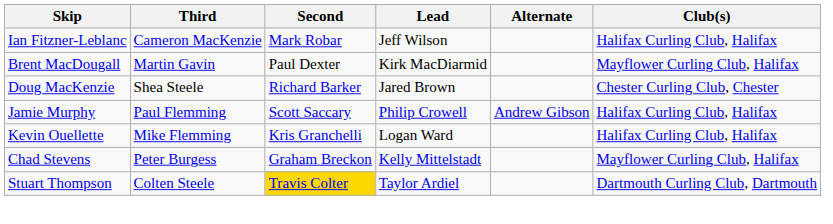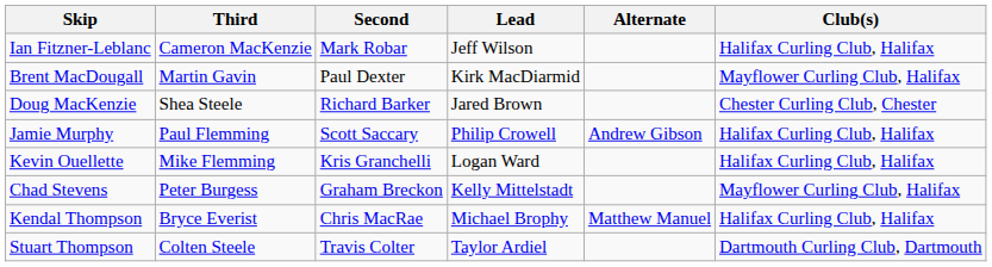+ row: Kendal Thompson | Bryce Everist | Chris MacRae | Michael Brophy | Matthew Manuel | Halifax Curling Club, Halifax
Stuart Thompson | Second: gold background -> no background
